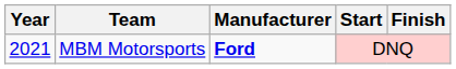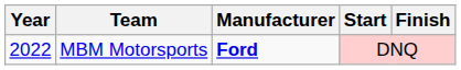MBM Motorsports | Year: 2021 -> 2022
